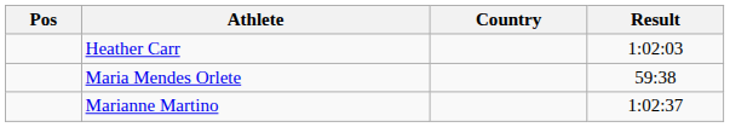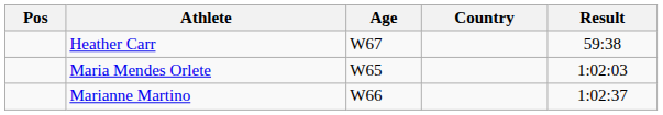+ column: Age | W67 | W65 | W66
Heather Carr | Result: 1:02:03 -> 59:38
Maria Mendes Orlete | Result: 59:38 -> 1:02:03
